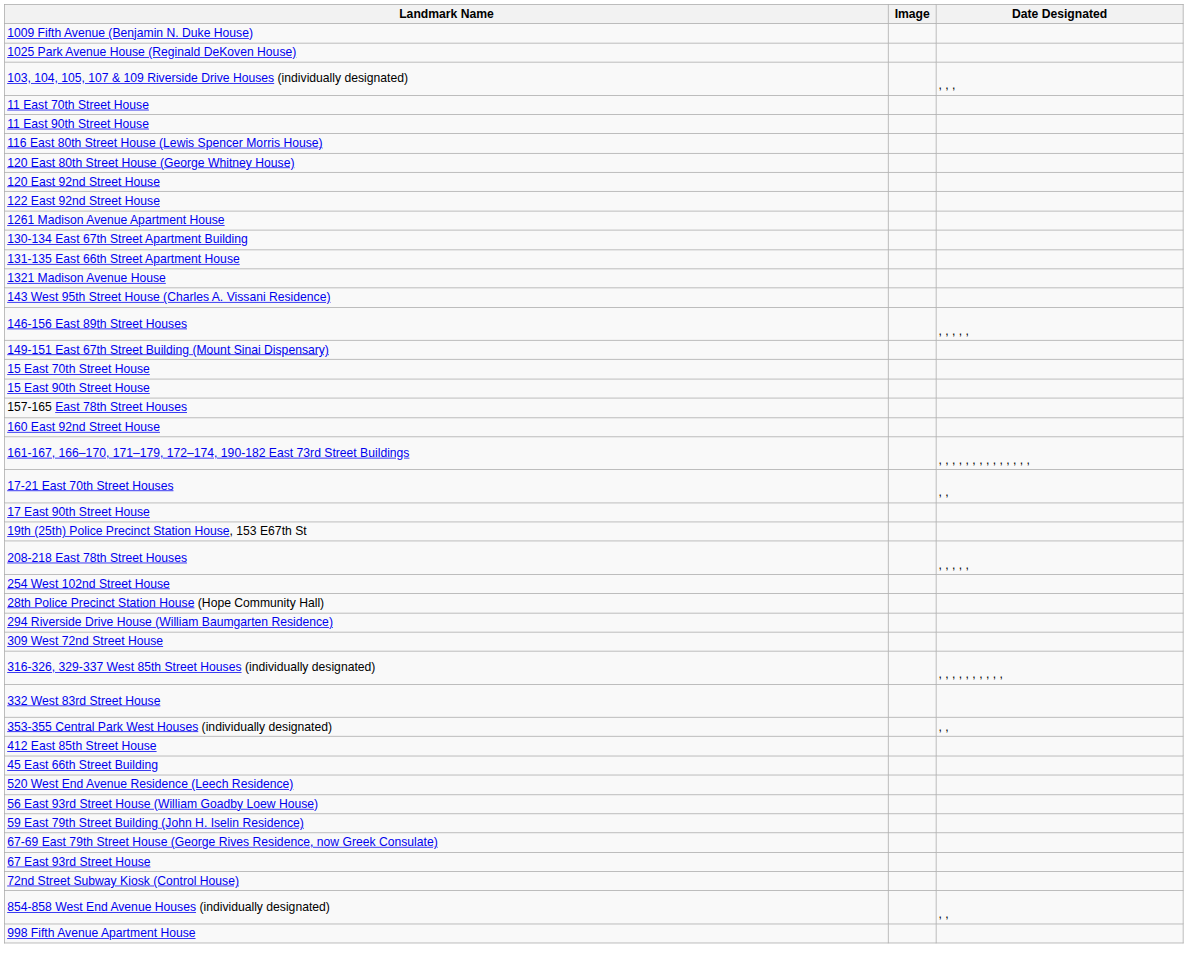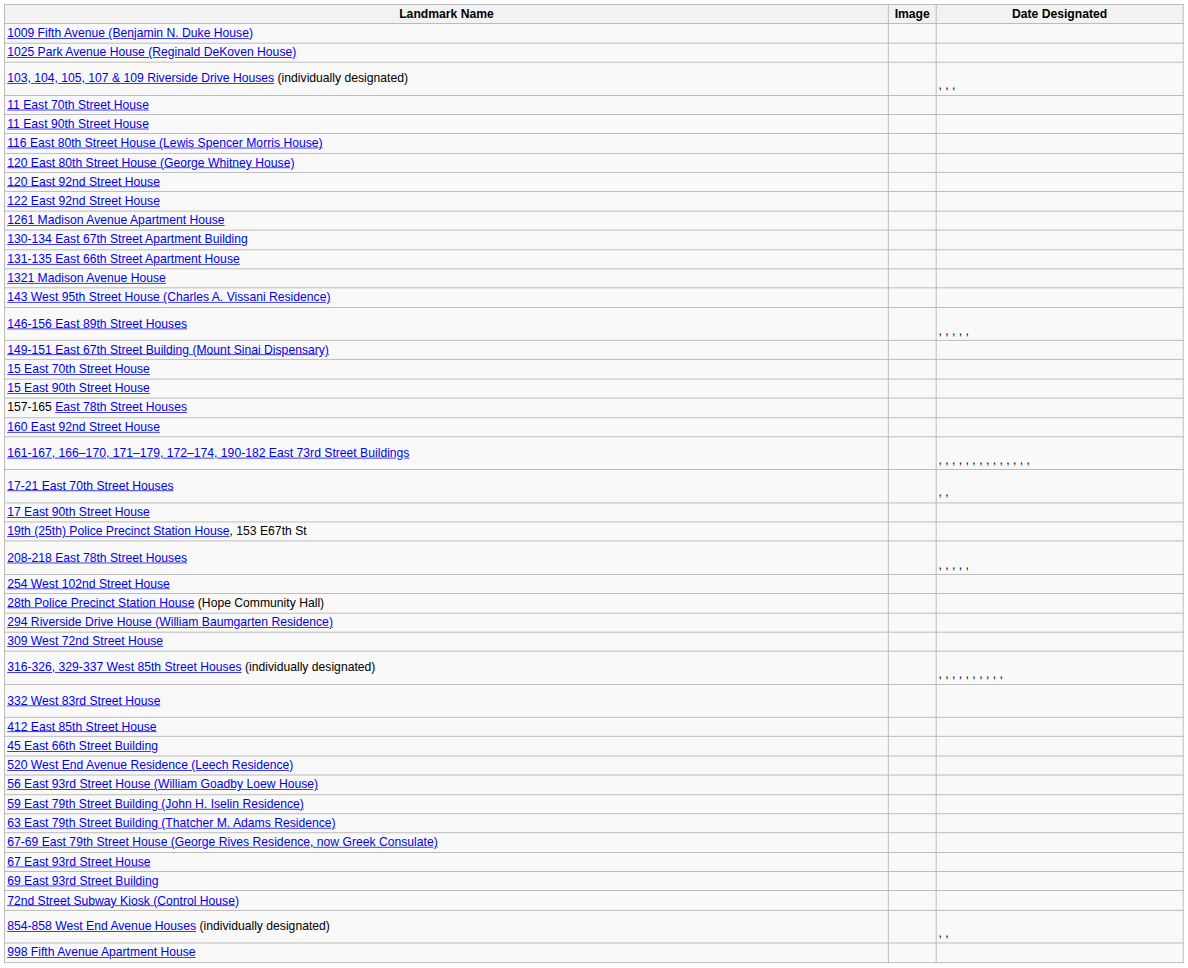- row: 353-355 Central Park West Houses (individually designated) | , ,
+ row: 63 East 79th Street Building (Thatcher M. Adams Residence)
+ row: 69 East 93rd Street Building
